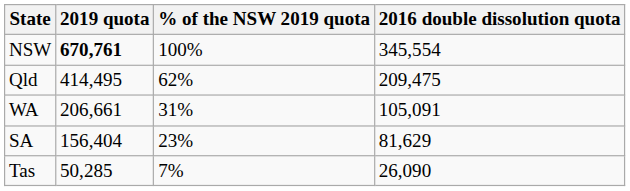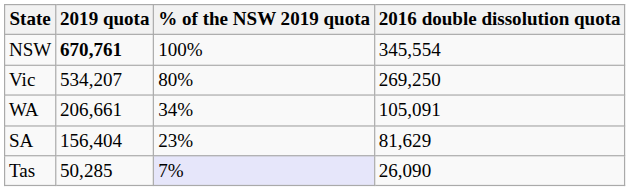+ row: Vic | 534,207 | 80% | 269,250
- row: Qld | 414,495 | 62% | 209,475
WA | % of the NSW 2019 quota: 31% -> 34%
Tas | % of the NSW 2019 quota: no background -> lavender background
